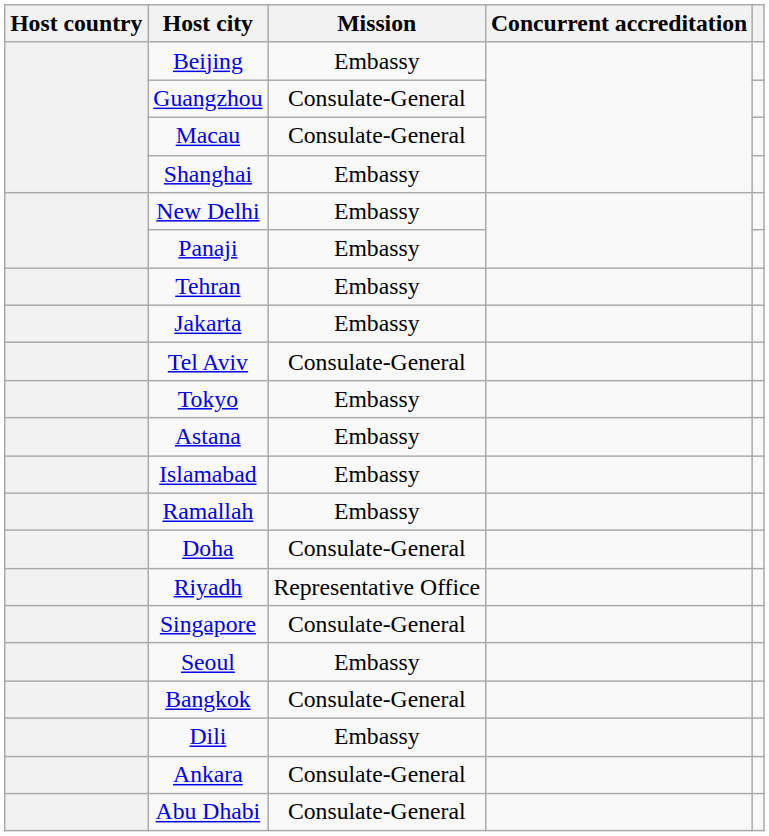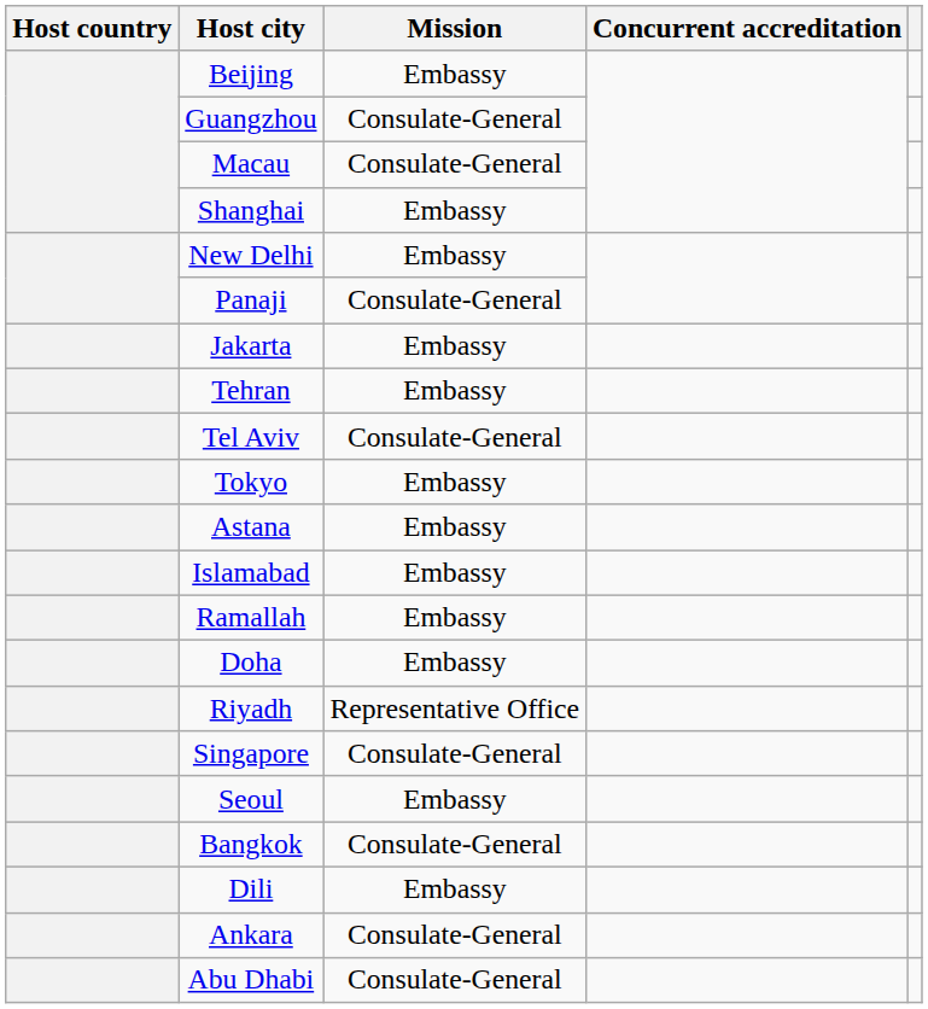Panaji | Mission: Embassy -> Consulate-General
rows swapped: Jakarta <-> Tehran
Doha | Mission: Consulate-General -> Embassy
